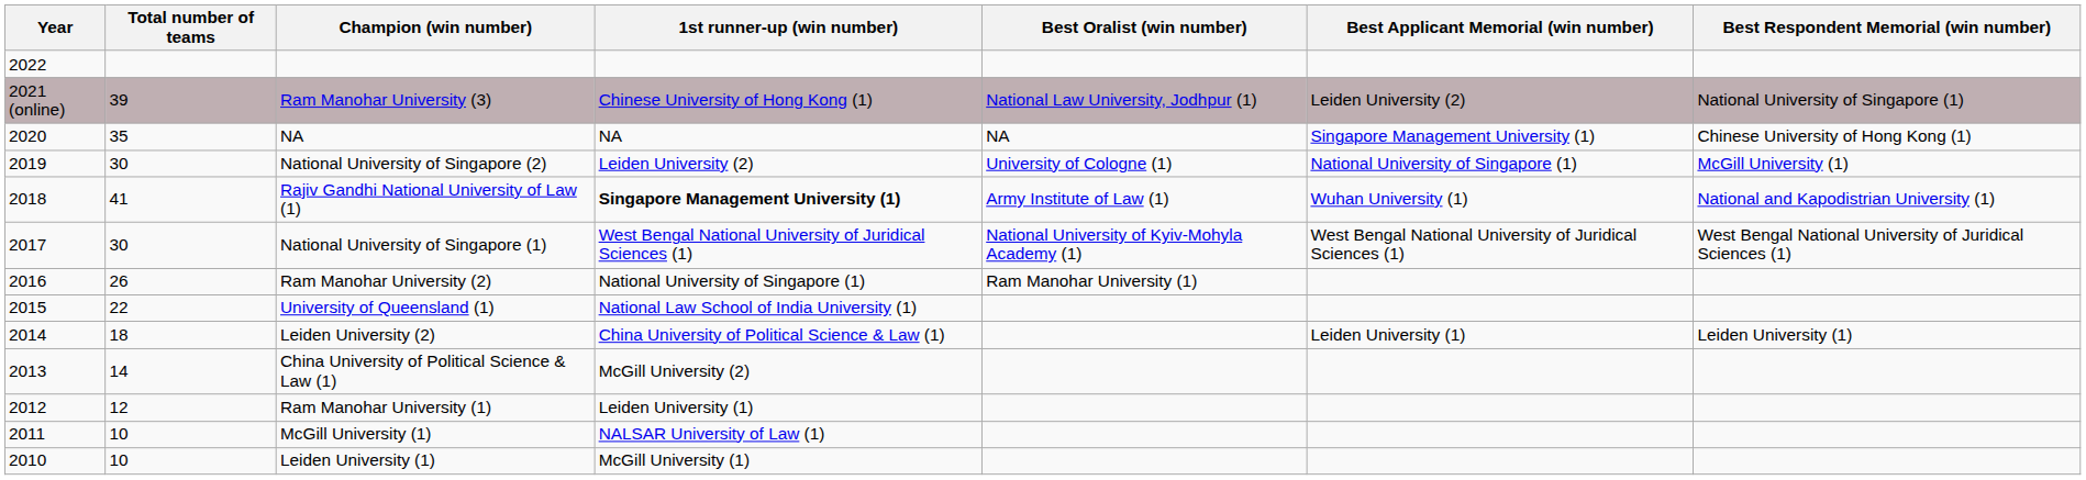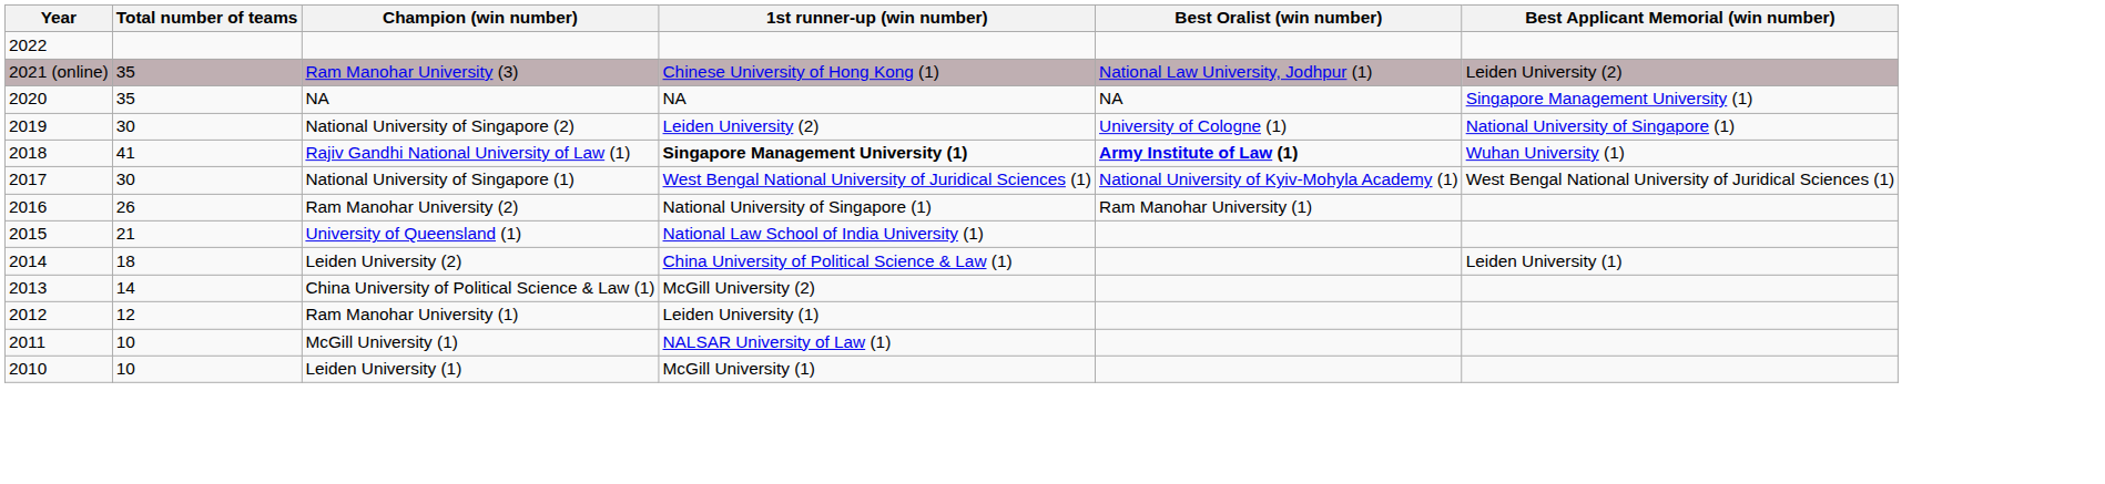- column: Best Respondent Memorial (win number) | National University of Singapore (1) | Chinese University of Hong Kong (1) | McGill University (1) | National and Kapodistrian University (1) | West Bengal National University of Juridical Sciences (1) | Leiden University (1)
Ram Manohar University (3) | Total number of teams: 39 -> 35
Rajiv Gandhi National University of Law (1) | Best Oralist (win number): normal -> bold
University of Queensland (1) | Total number of teams: 22 -> 21
